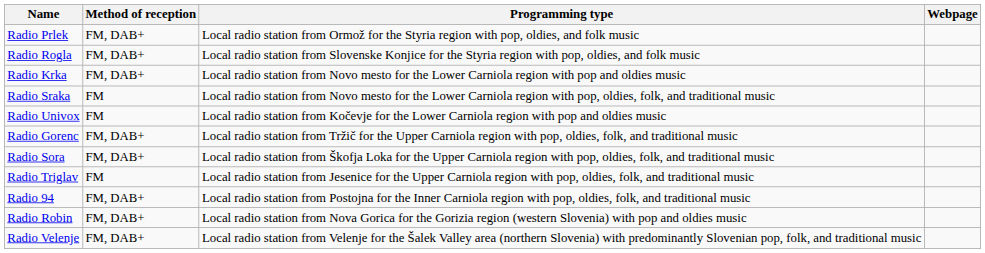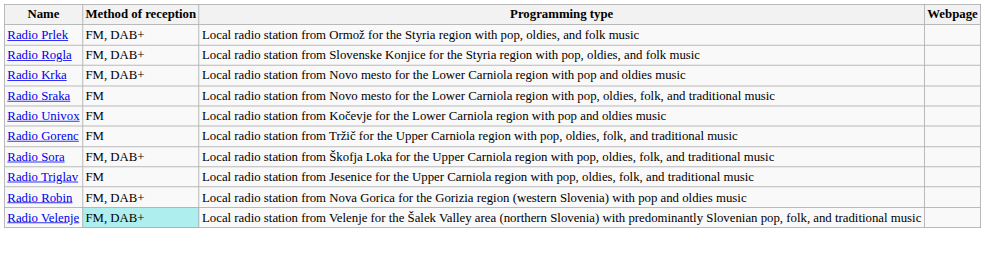Radio Gorenc | Method of reception: FM, DAB+ -> FM
- row: Radio 94 | FM, DAB+ | Local radio station from Postojna for the Inner Carniola region with pop, oldies, folk, and traditional music
Radio Velenje | Method of reception: no background -> paleturquoise background
